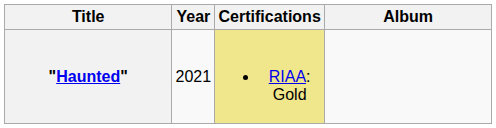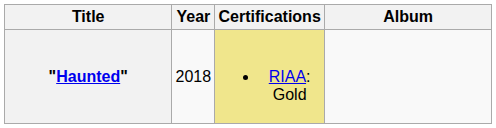"Haunted" | Year: 2021 -> 2018
